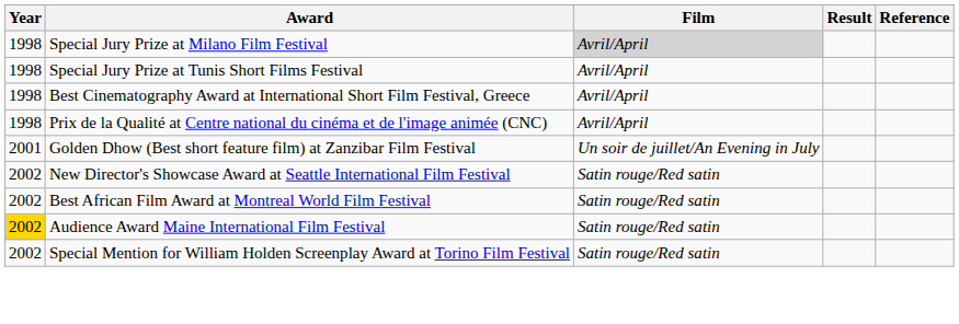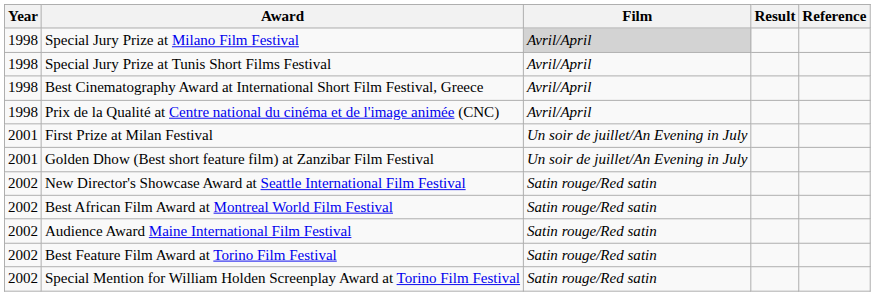+ row: 2001 | First Prize at Milan Festival | Un soir de juillet/An Evening in July
Audience Award Maine International Film Festival | Year: gold background -> no background
+ row: 2002 | Best Feature Film Award at Torino Film Festival | Satin rouge/Red satin
